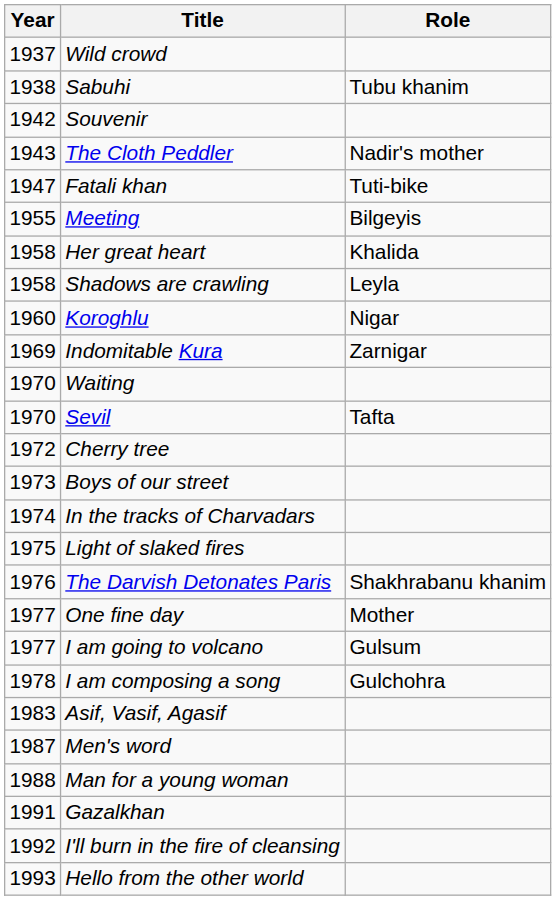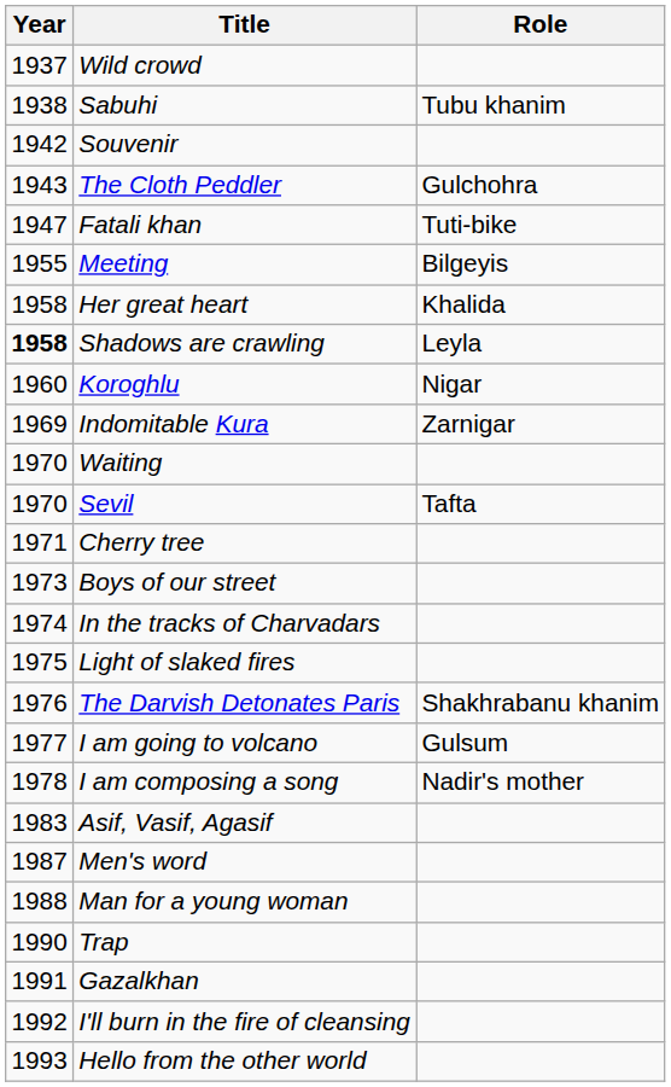The Cloth Peddler | Role: Nadir's mother -> Gulchohra
Shadows are crawling | Year: normal -> bold
Cherry tree | Year: 1972 -> 1971
- row: 1977 | One fine day | Mother
I am composing a song | Role: Gulchohra -> Nadir's mother
+ row: 1990 | Trap
